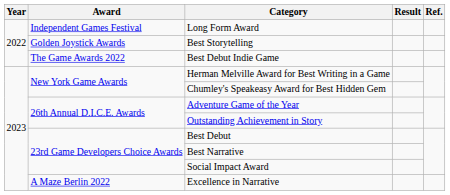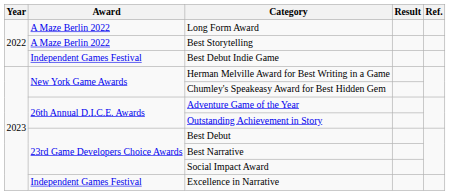Long Form Award | Award: Independent Games Festival -> A Maze Berlin 2022
Best Storytelling | Award: Golden Joystick Awards -> A Maze Berlin 2022
Best Debut Indie Game | Award: The Game Awards 2022 -> Independent Games Festival
Excellence in Narrative | Award: A Maze Berlin 2022 -> Independent Games Festival
